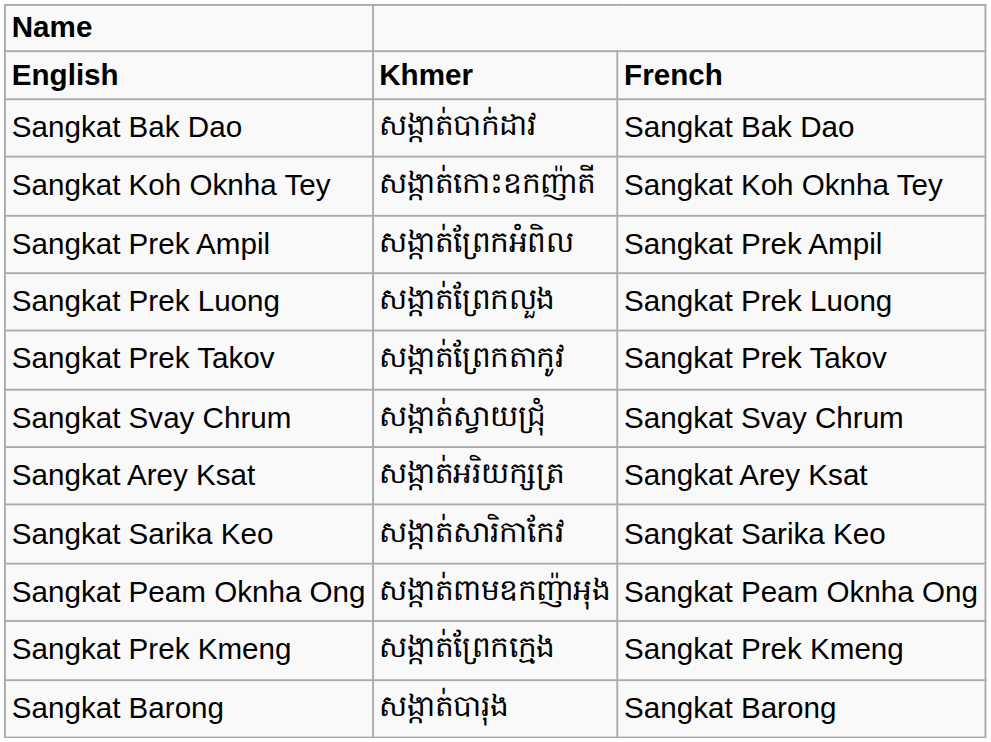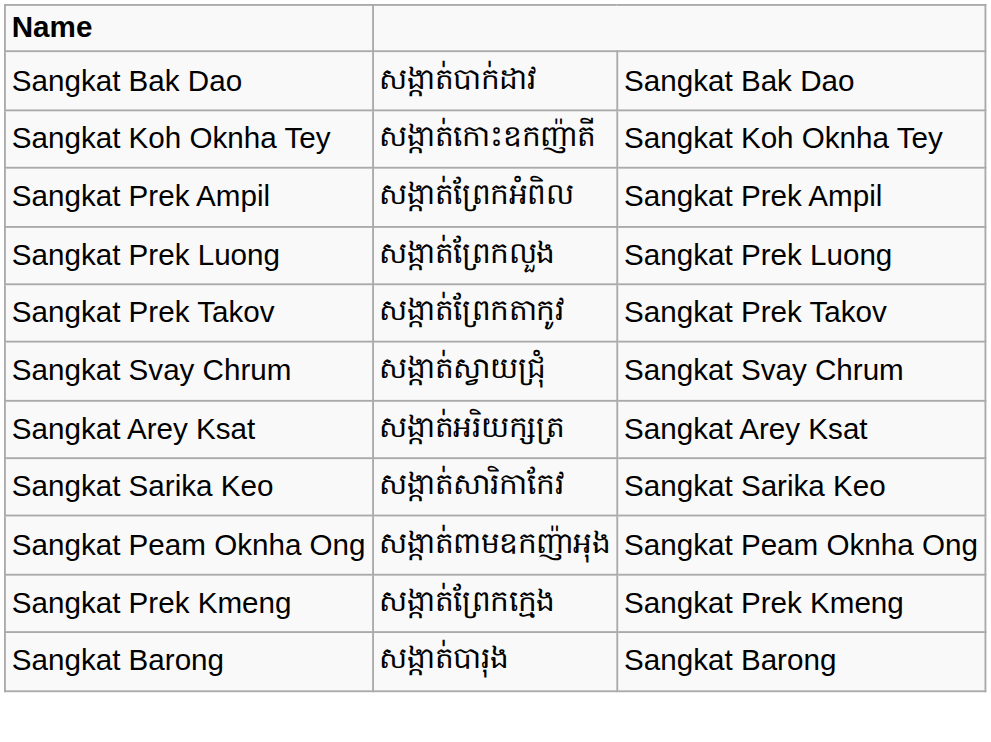- row: English | Khmer | French
